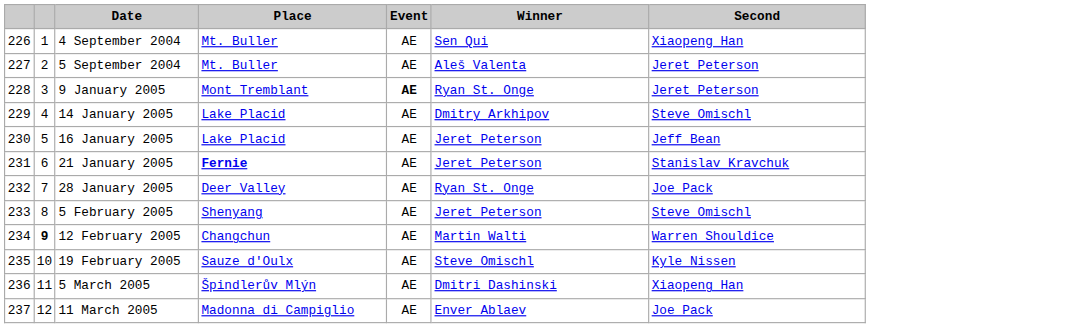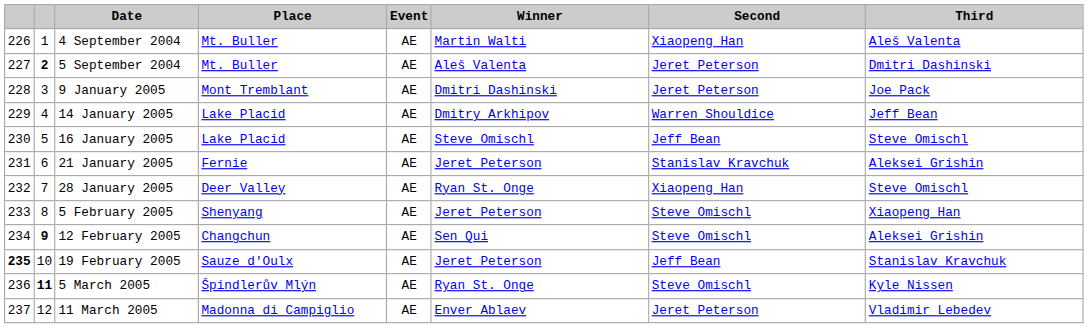+ column: Third | Aleš Valenta | Dmitri Dashinski | Joe Pack | Jeff Bean | Steve Omischl | Aleksei Grishin | Steve Omischl | Xiaopeng Han | Aleksei Grishin | Stanislav Kravchuk | Kyle Nissen | Vladimir Lebedev
4 September 2004 | Winner: Sen Qui -> Martin Walti
5 September 2004 | column 2: normal -> bold
9 January 2005 | Event: bold -> normal
9 January 2005 | Winner: Ryan St. Onge -> Dmitri Dashinski
14 January 2005 | Second: Steve Omischl -> Warren Shouldice
16 January 2005 | Winner: Jeret Peterson -> Steve Omischl
21 January 2005 | Place: bold -> normal
28 January 2005 | Second: Joe Pack -> Xiaopeng Han
12 February 2005 | Winner: Martin Walti -> Sen Qui
12 February 2005 | Second: Warren Shouldice -> Steve Omischl
19 February 2005 | column 1: normal -> bold
19 February 2005 | Winner: Steve Omischl -> Jeret Peterson
19 February 2005 | Second: Kyle Nissen -> Jeff Bean
5 March 2005 | column 2: normal -> bold
5 March 2005 | Winner: Dmitri Dashinski -> Ryan St. Onge
5 March 2005 | Second: Xiaopeng Han -> Steve Omischl
11 March 2005 | Second: Joe Pack -> Jeret Peterson
